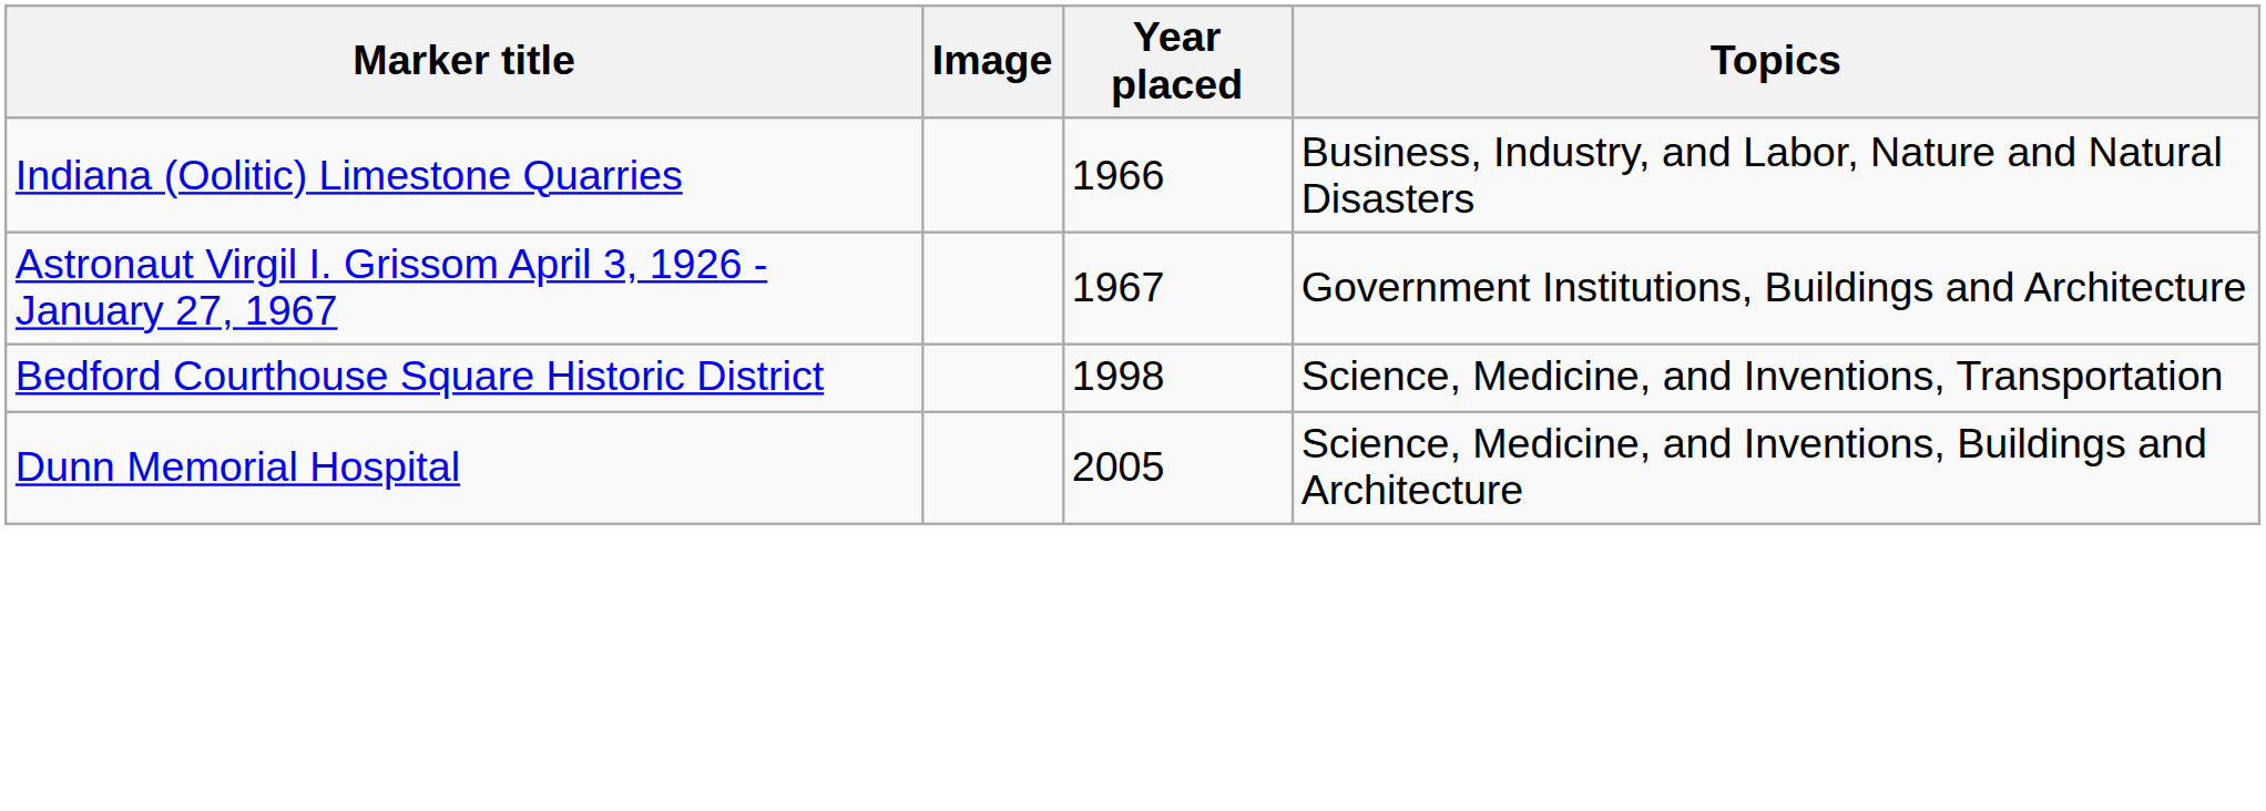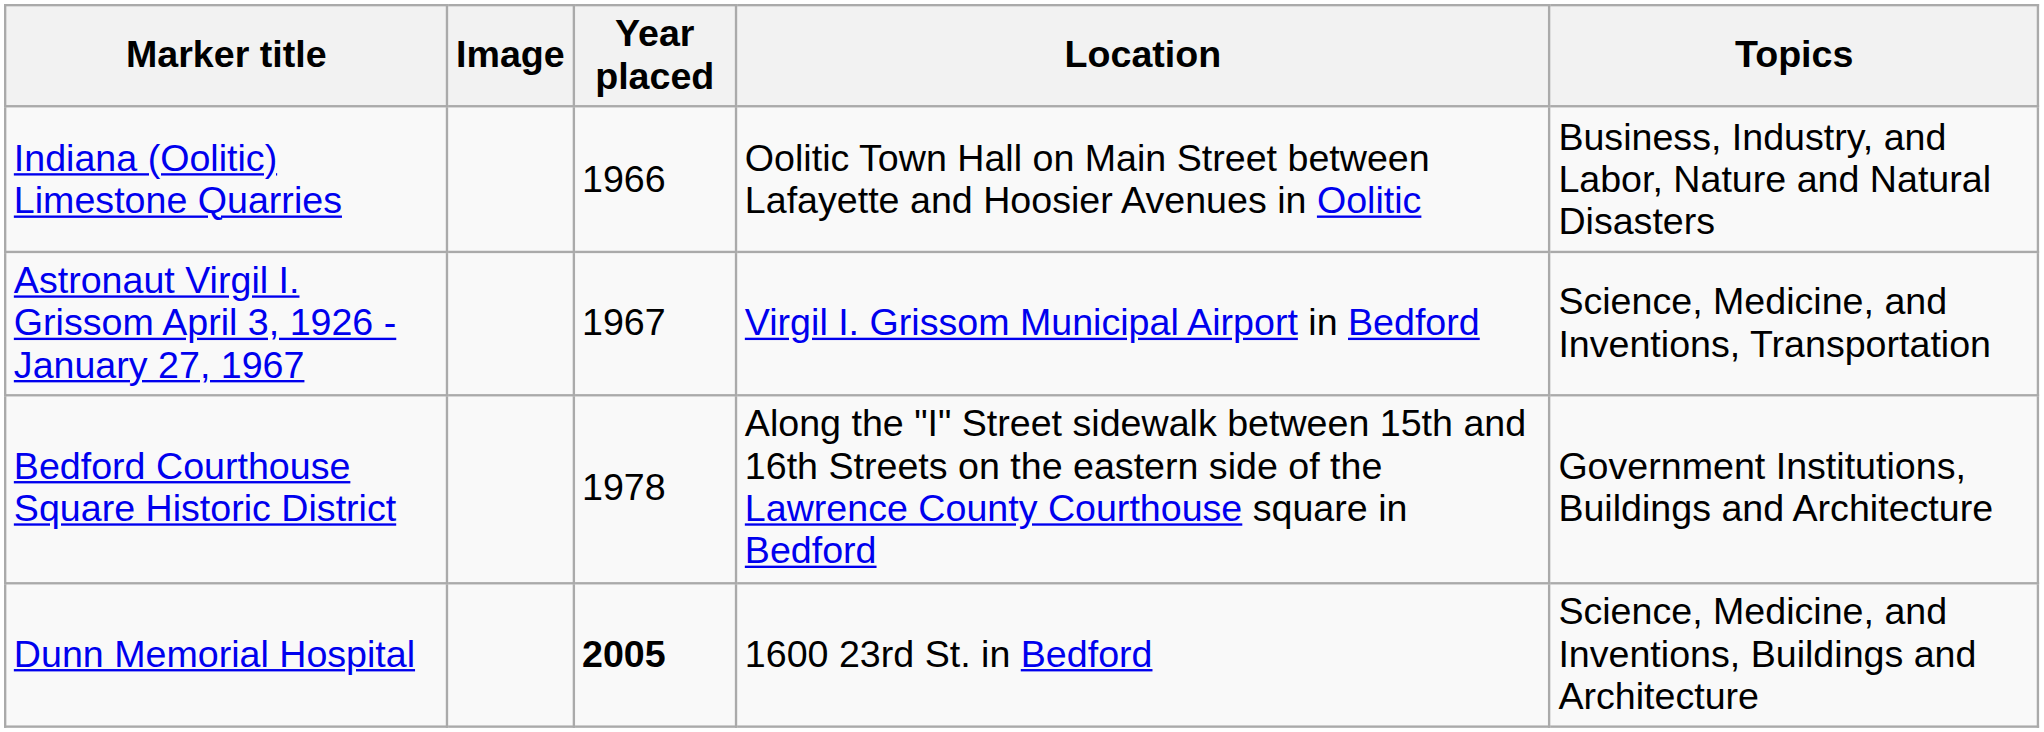+ column: Location | Oolitic Town Hall on Main Street between Lafayette and Hoosier Avenues in Oolitic | Virgil I. Grissom Municipal Airport in Bedford | Along the "I" Street sidewalk between 15th and 16th Streets on the eastern side of the Lawrence County Courthouse square in Bedford | 1600 23rd St. in Bedford
Astronaut Virgil I. Grissom April 3, 1926 - January 27, 1967 | Topics: Government Institutions, Buildings and Architecture -> Science, Medicine, and Inventions, Transportation
Bedford Courthouse Square Historic District | Year placed: 1998 -> 1978
Bedford Courthouse Square Historic District | Topics: Science, Medicine, and Inventions, Transportation -> Government Institutions, Buildings and Architecture
Dunn Memorial Hospital | Year placed: normal -> bold
